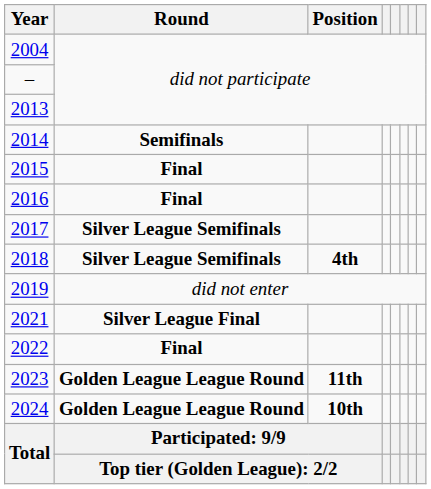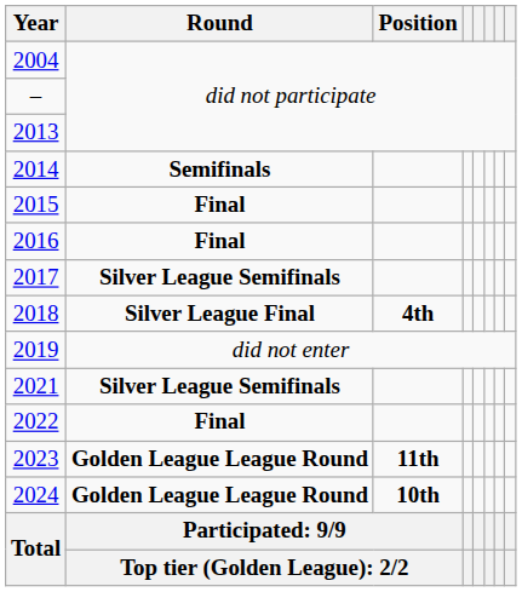2018 | Round: Silver League Semifinals -> Silver League Final
2021 | Round: Silver League Final -> Silver League Semifinals
